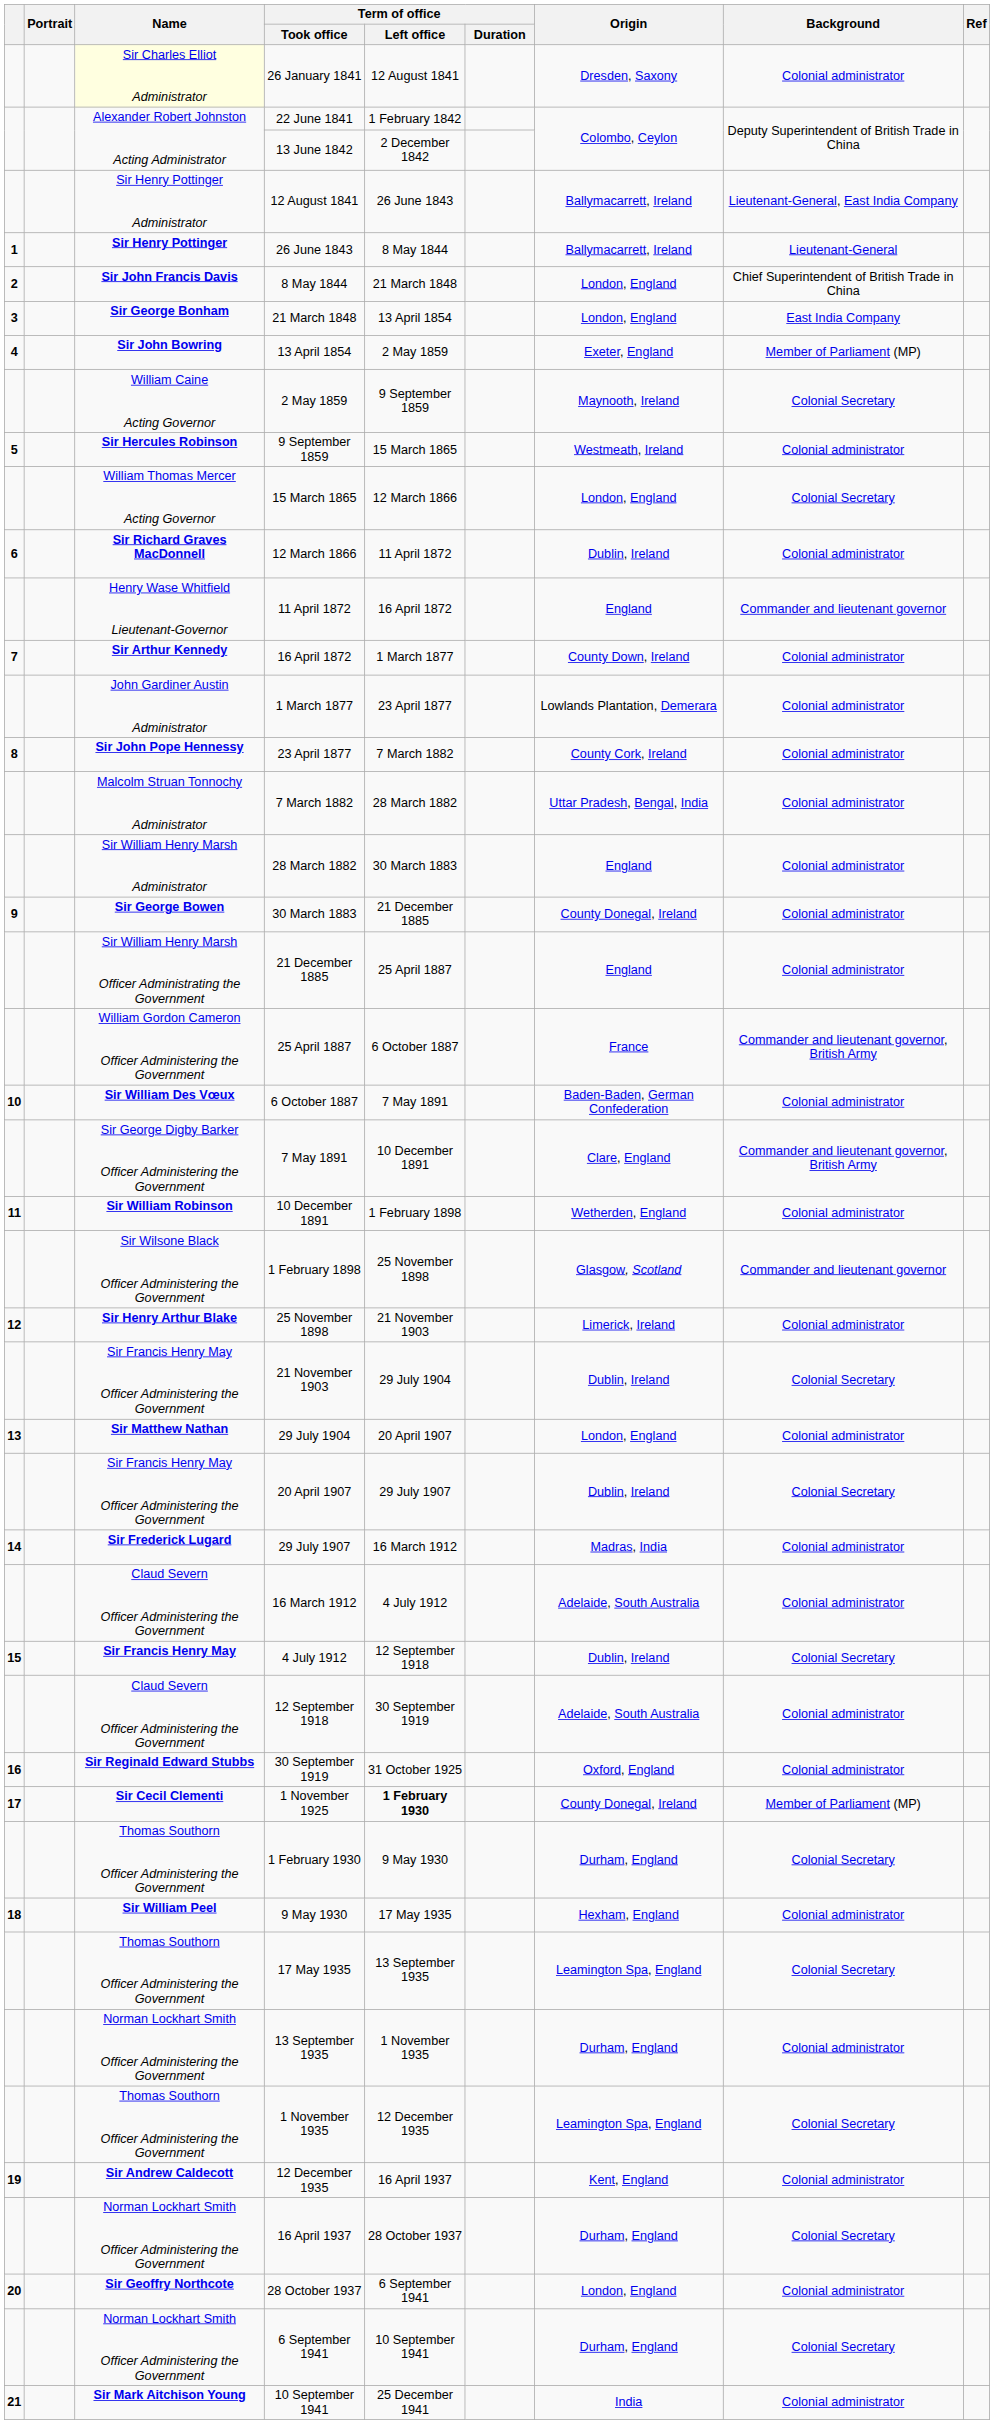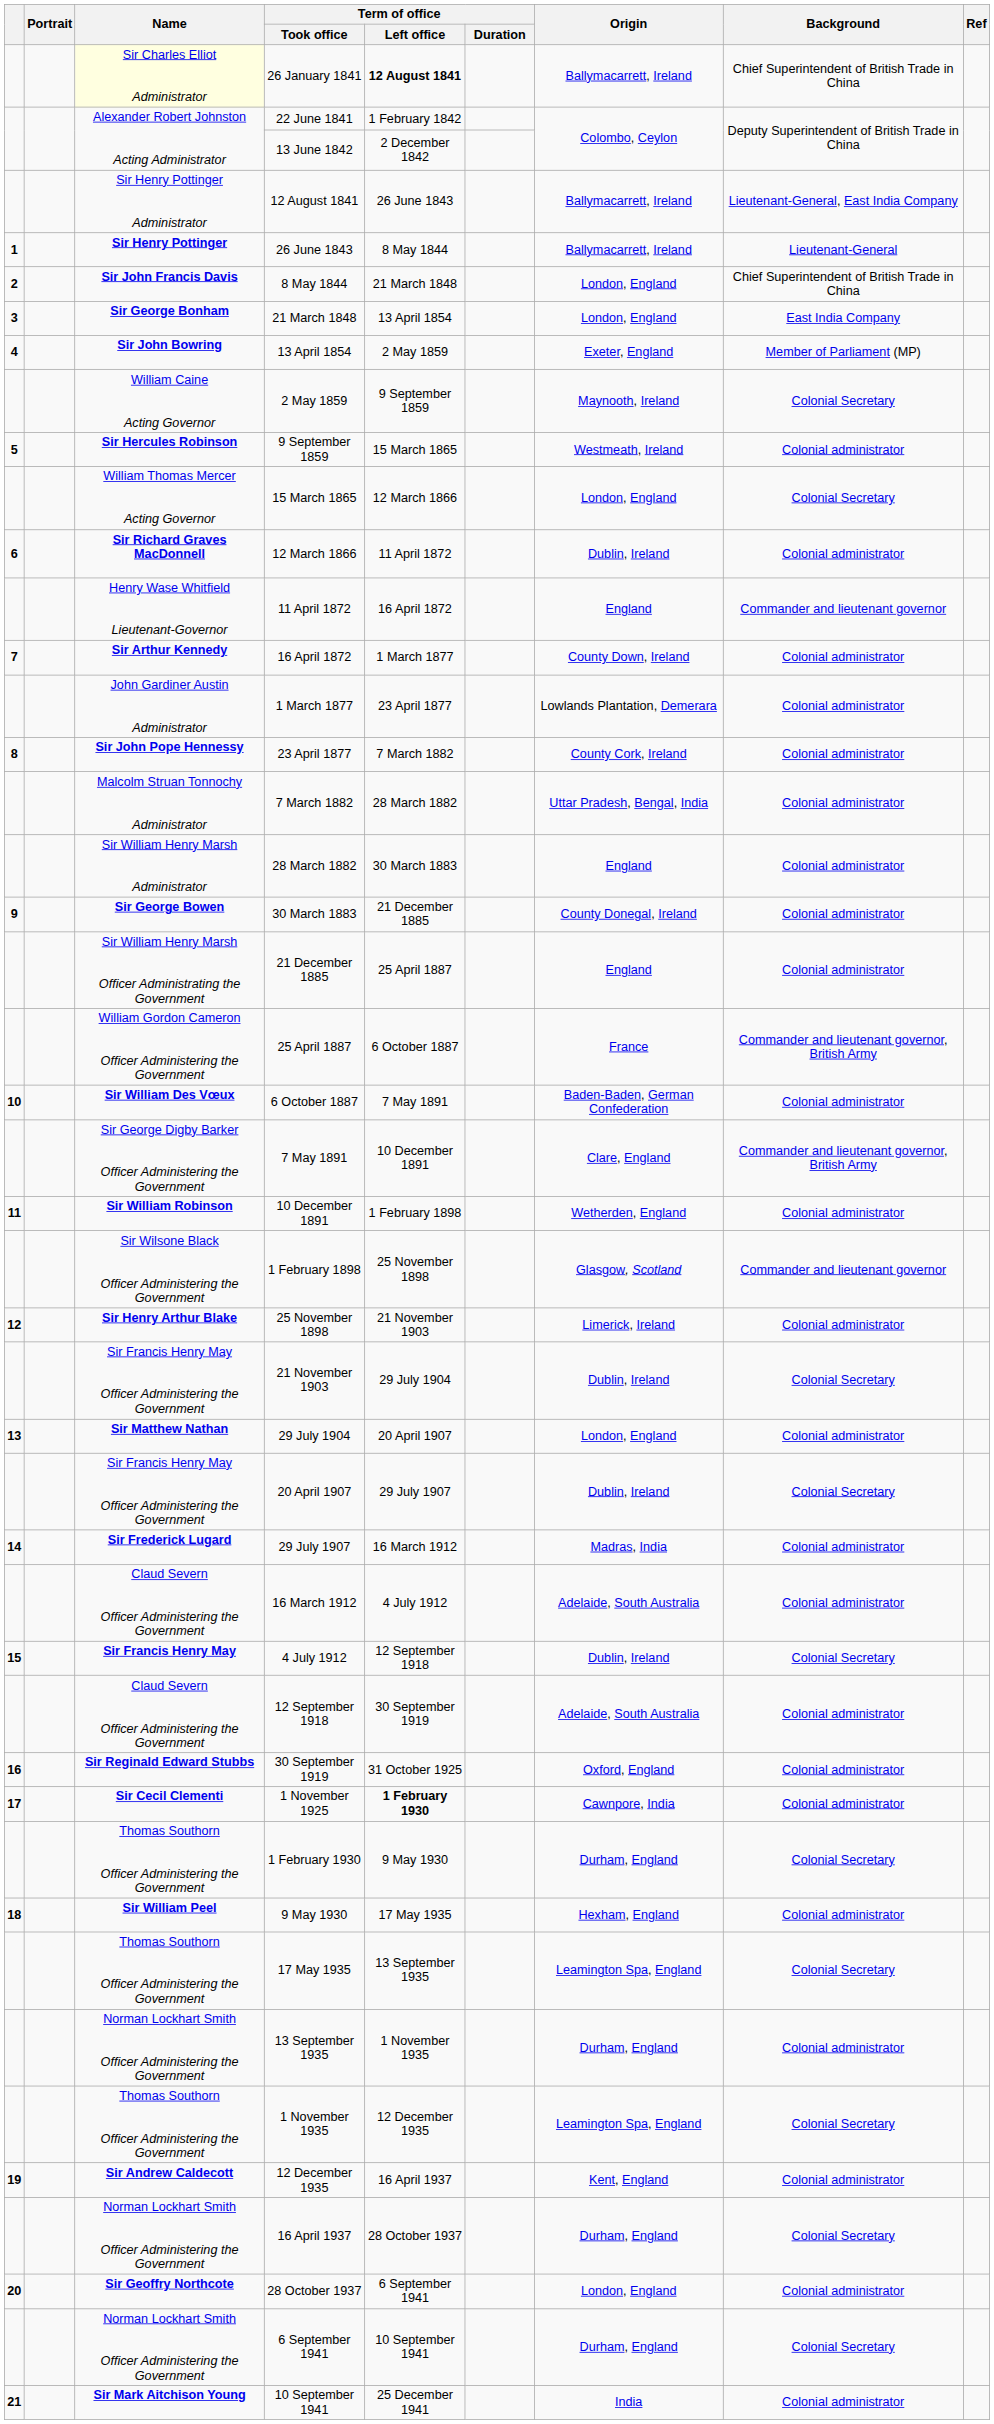26 January 1841 | Term of office / Left office: normal -> bold
26 January 1841 | Origin: Dresden, Saxony -> Ballymacarrett, Ireland
26 January 1841 | Background: Colonial administrator -> Chief Superintendent of British Trade in China
1 November 1925 | Origin: County Donegal, Ireland -> Cawnpore, India
1 November 1925 | Background: Member of Parliament (MP) -> Colonial administrator
